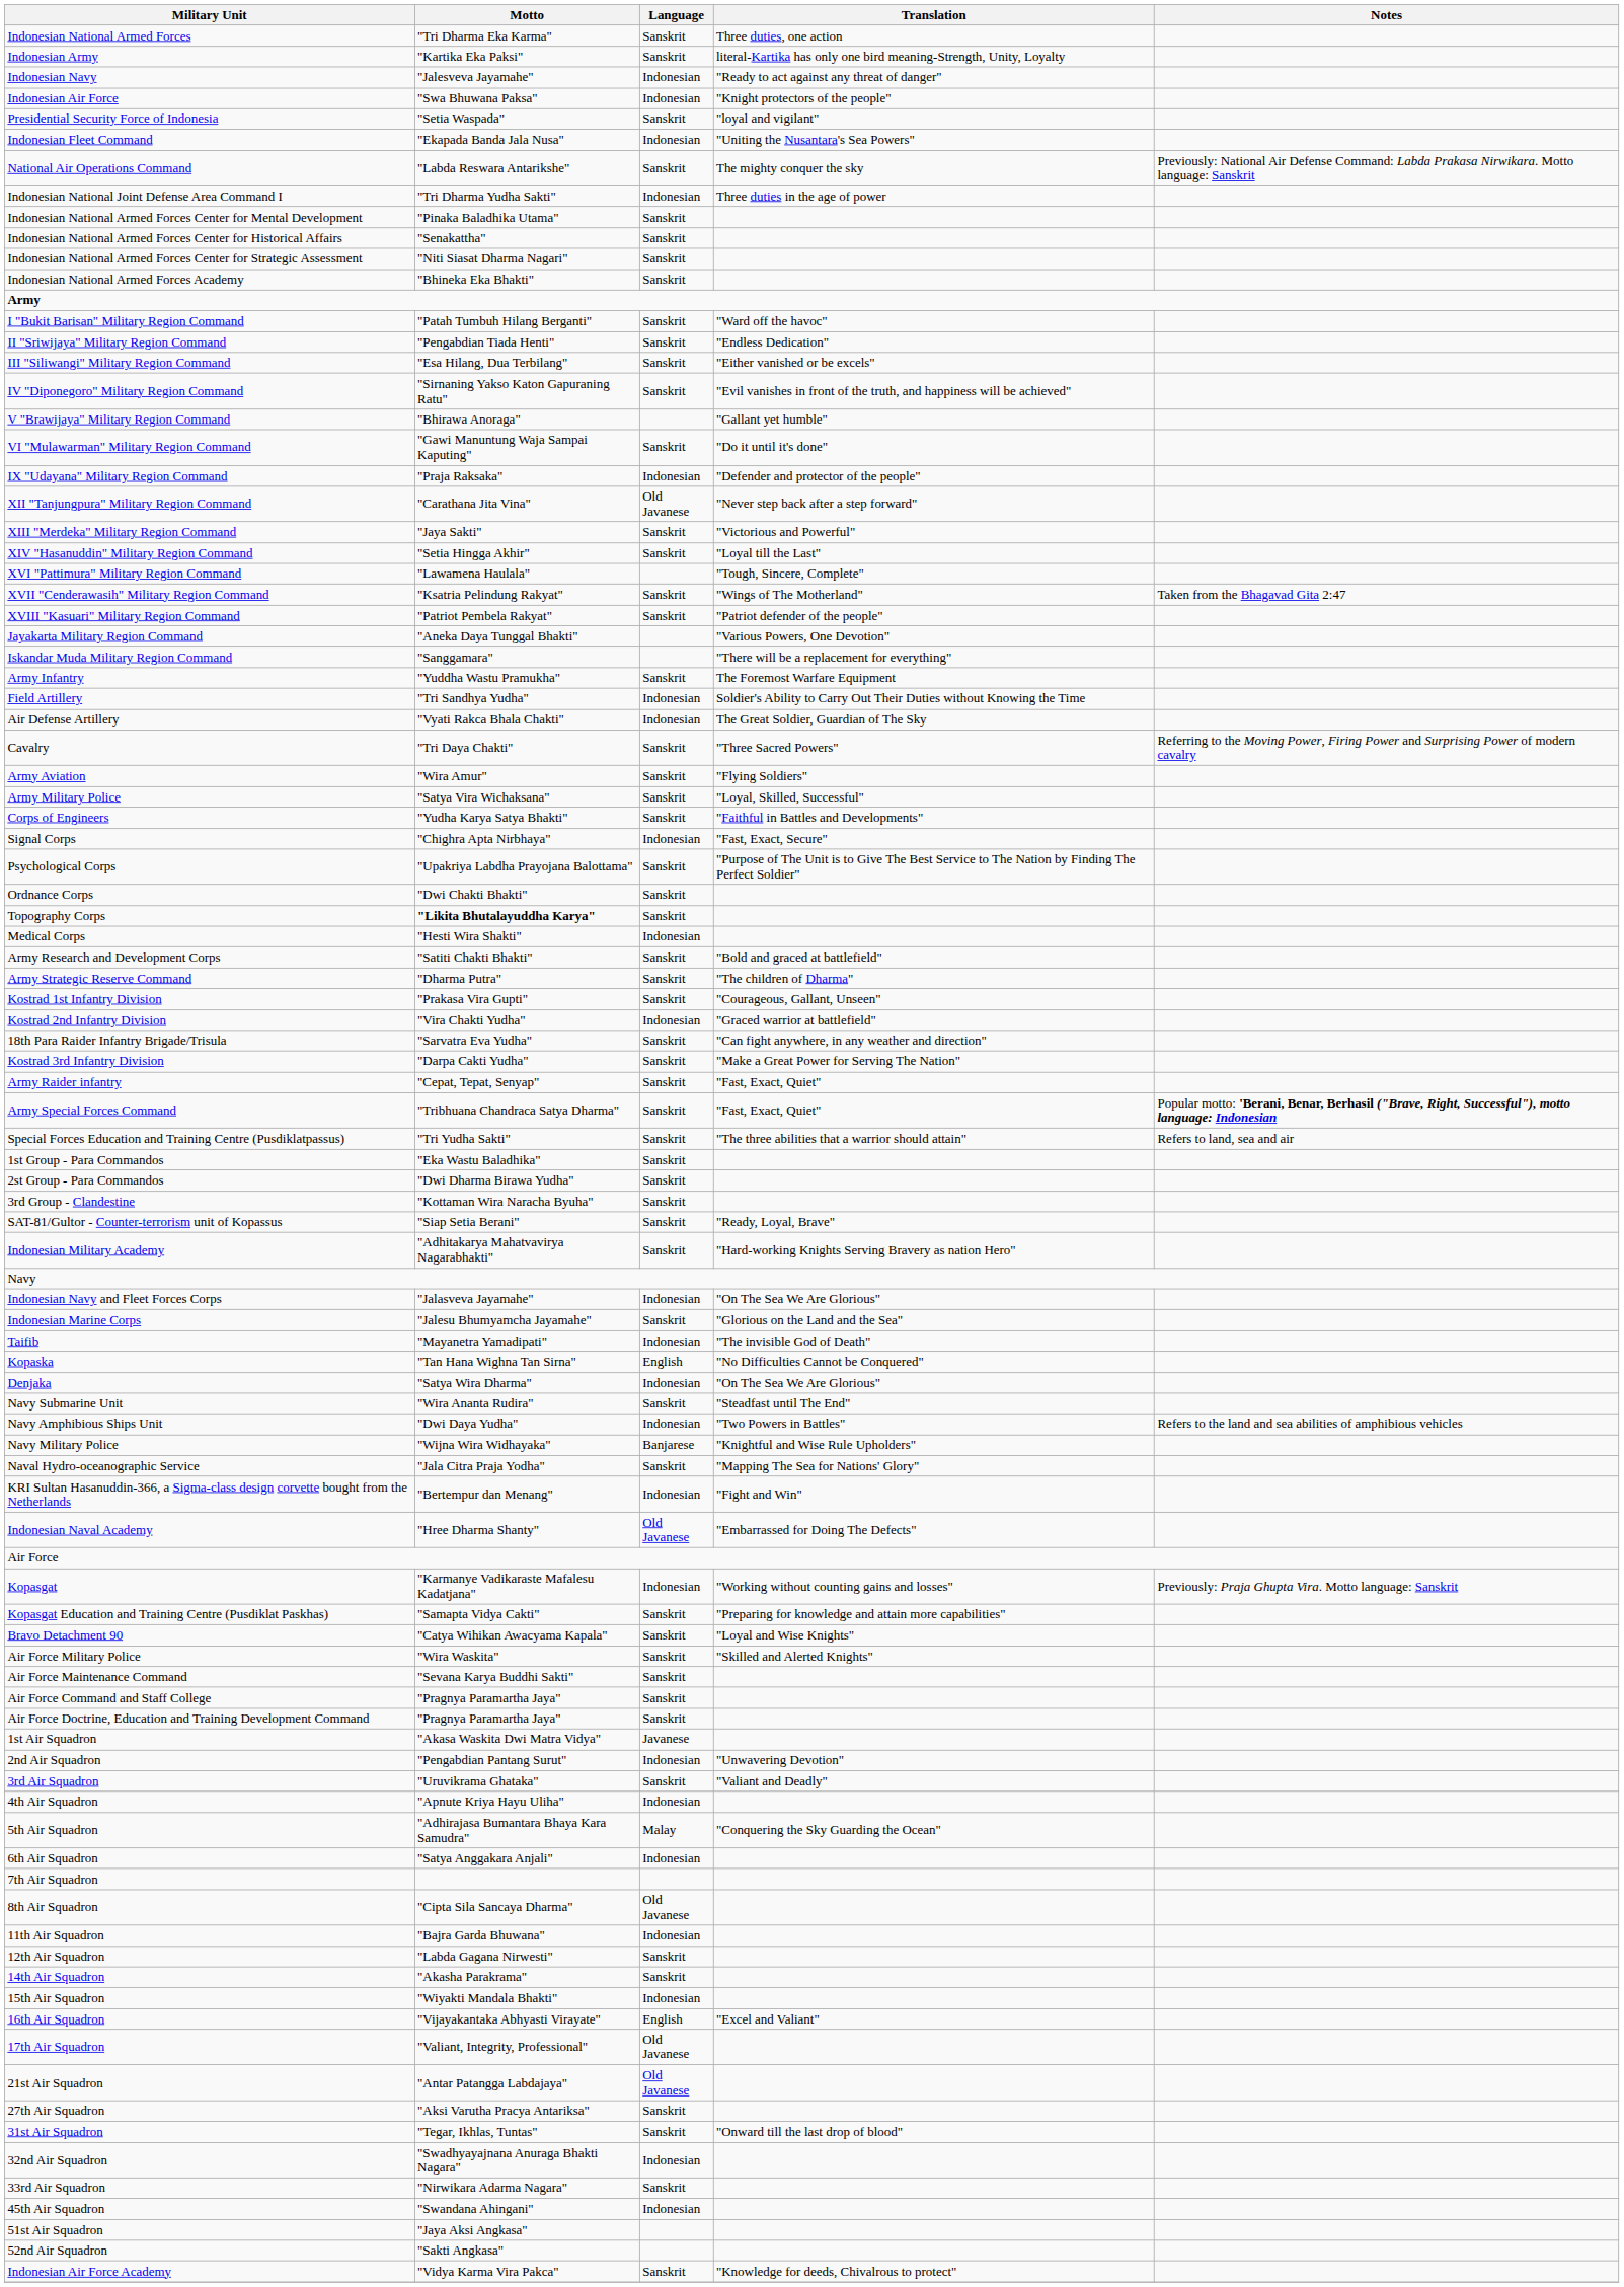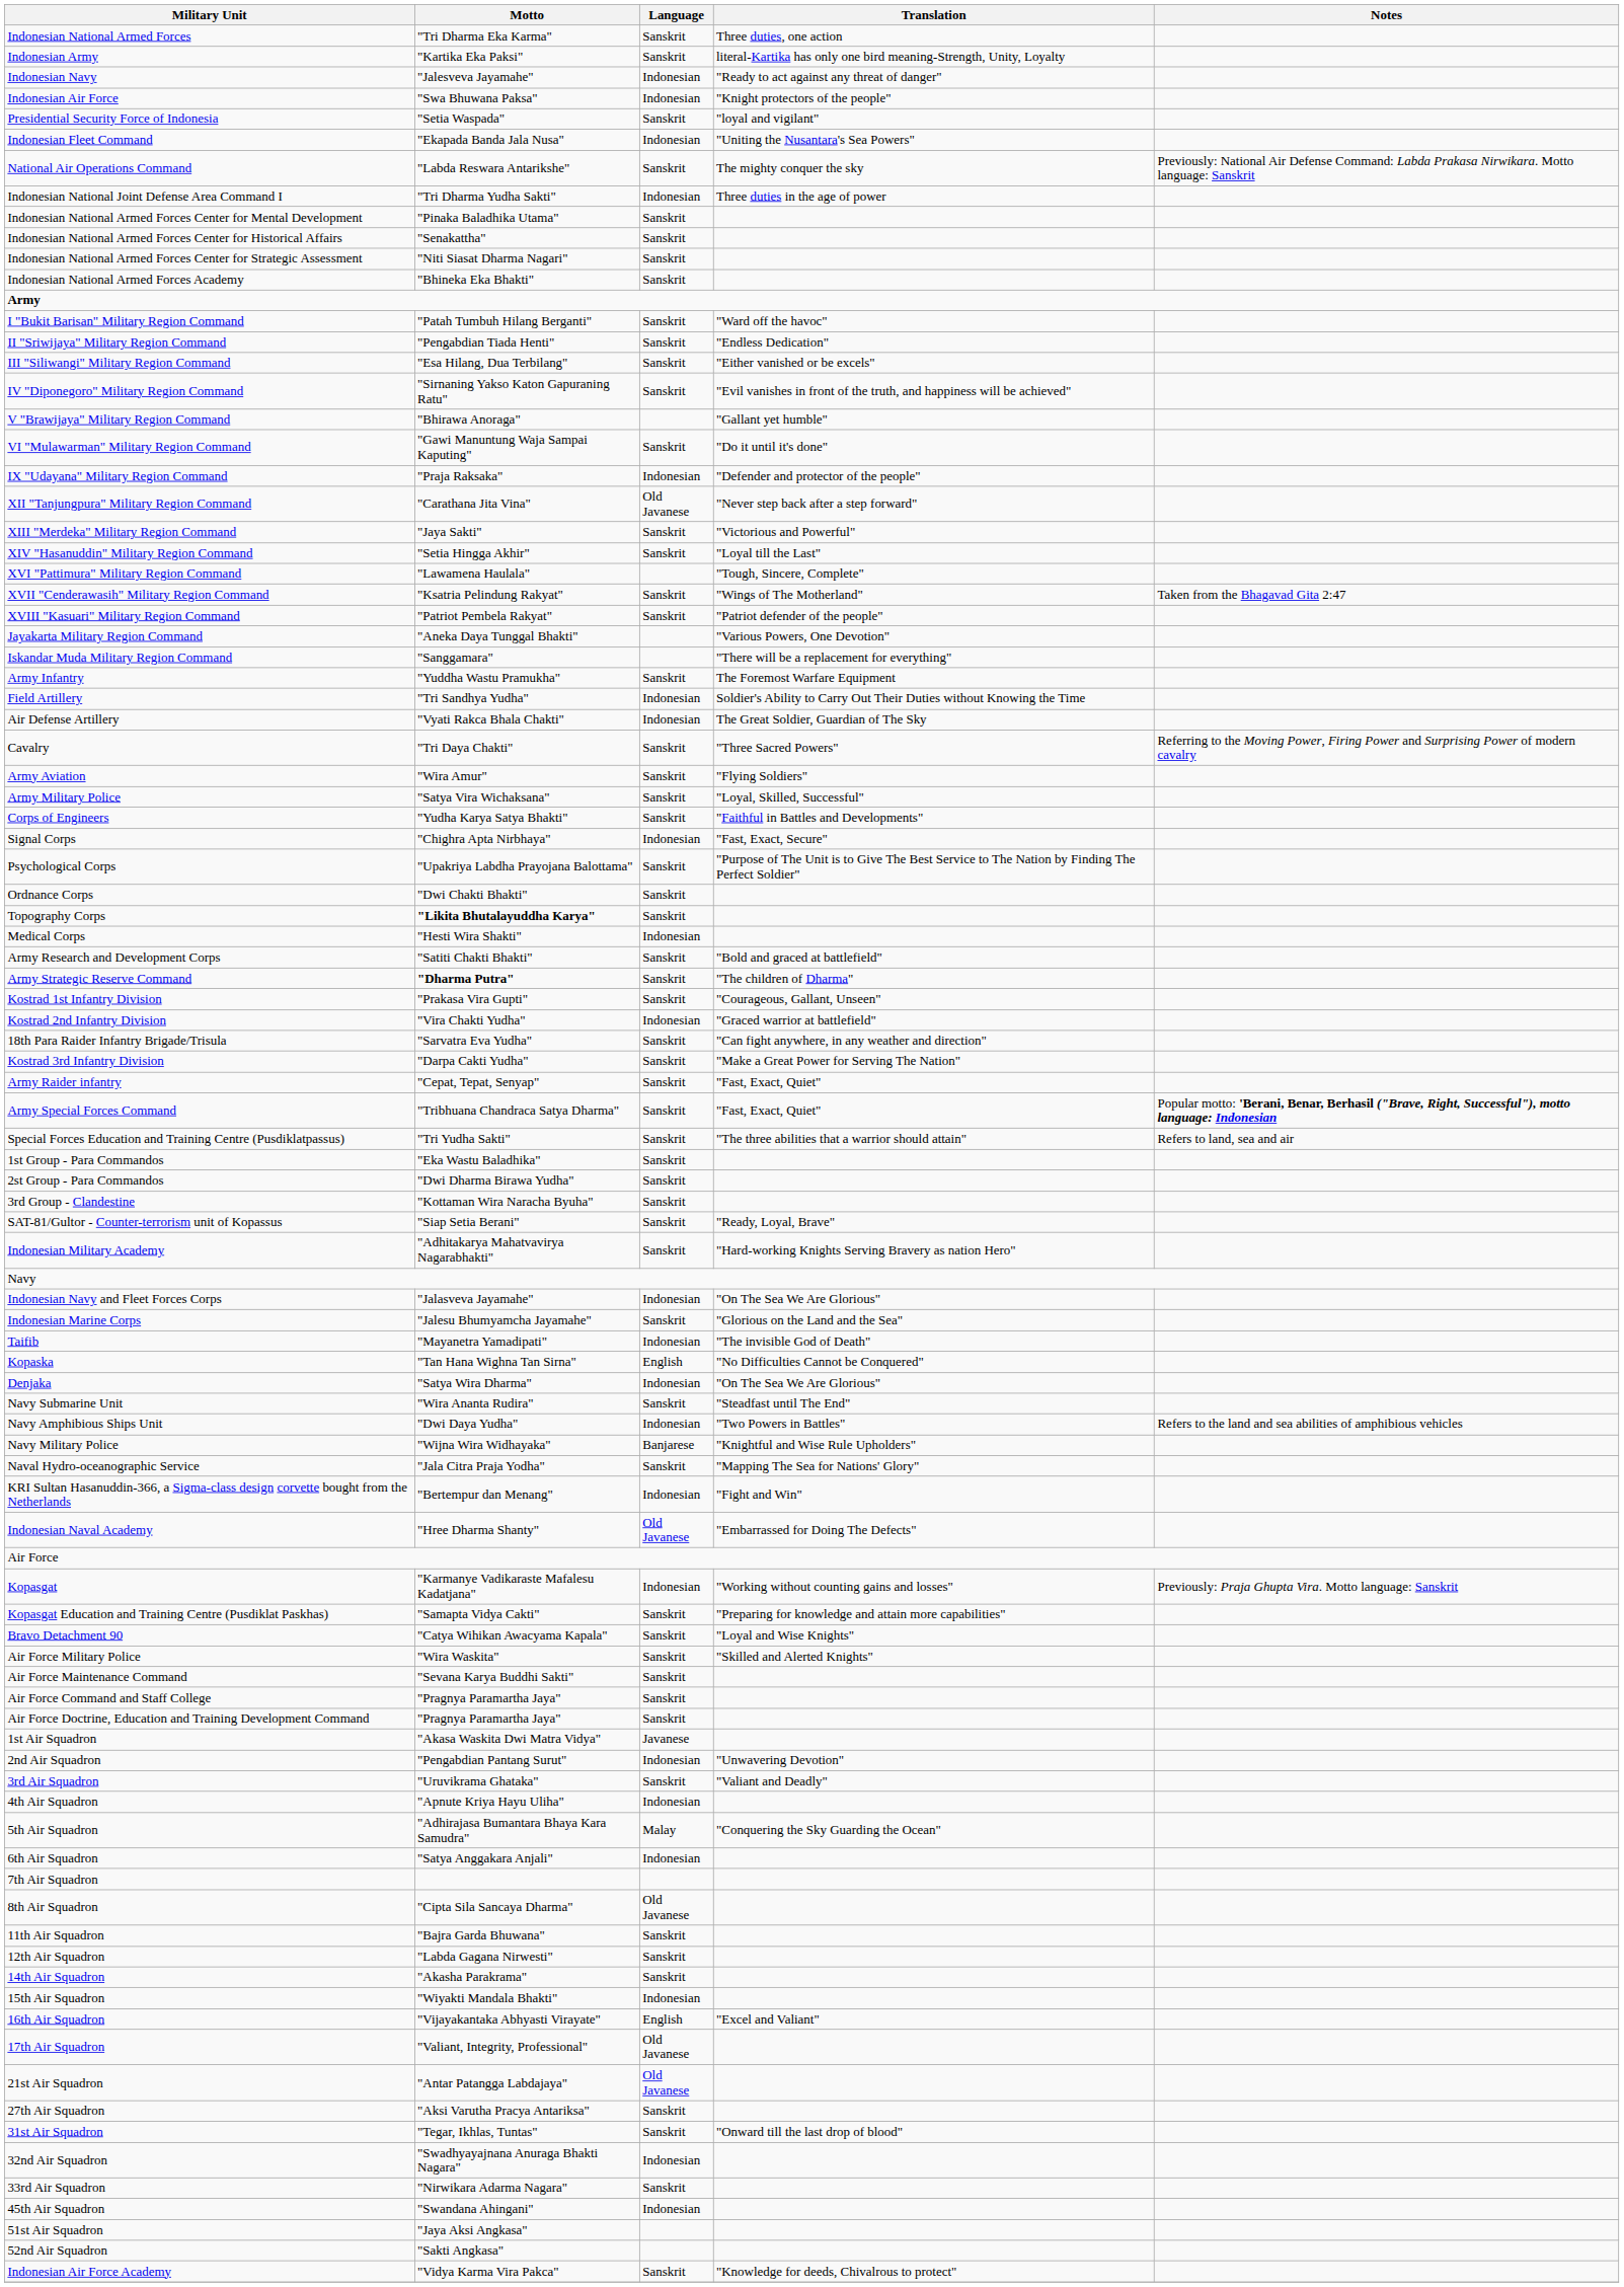Army Strategic Reserve Command | Motto: normal -> bold
11th Air Squadron | Language: Indonesian -> Sanskrit
